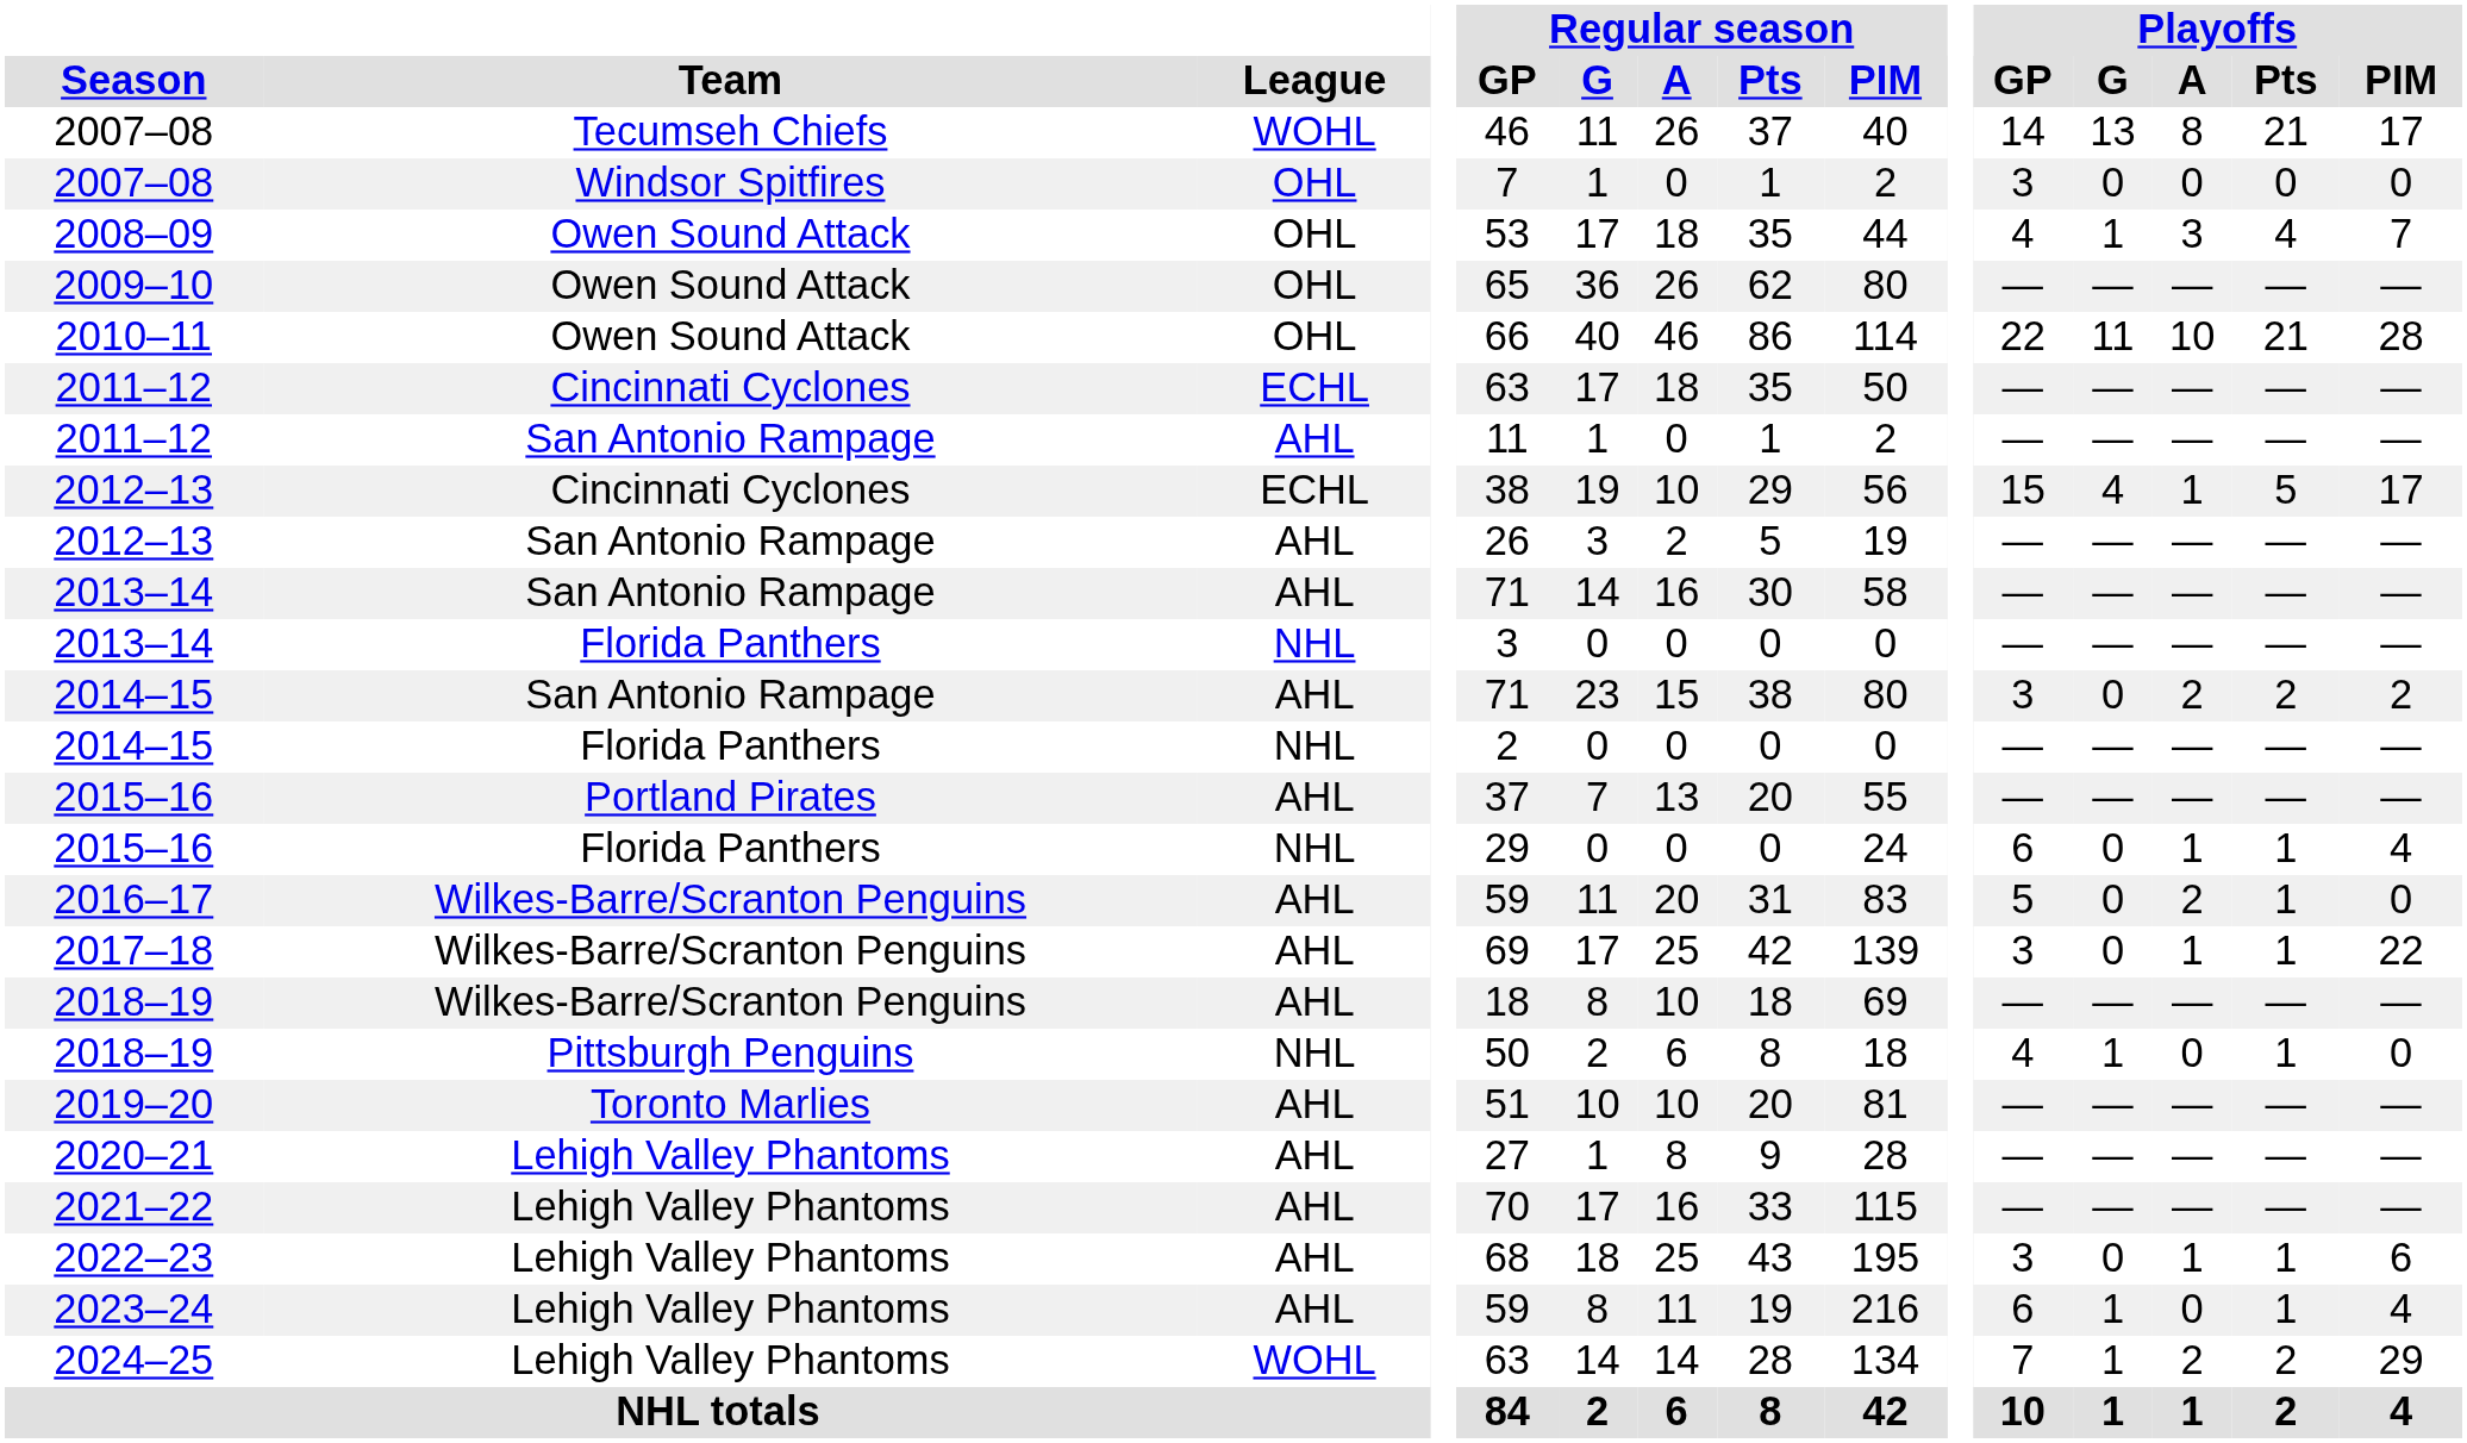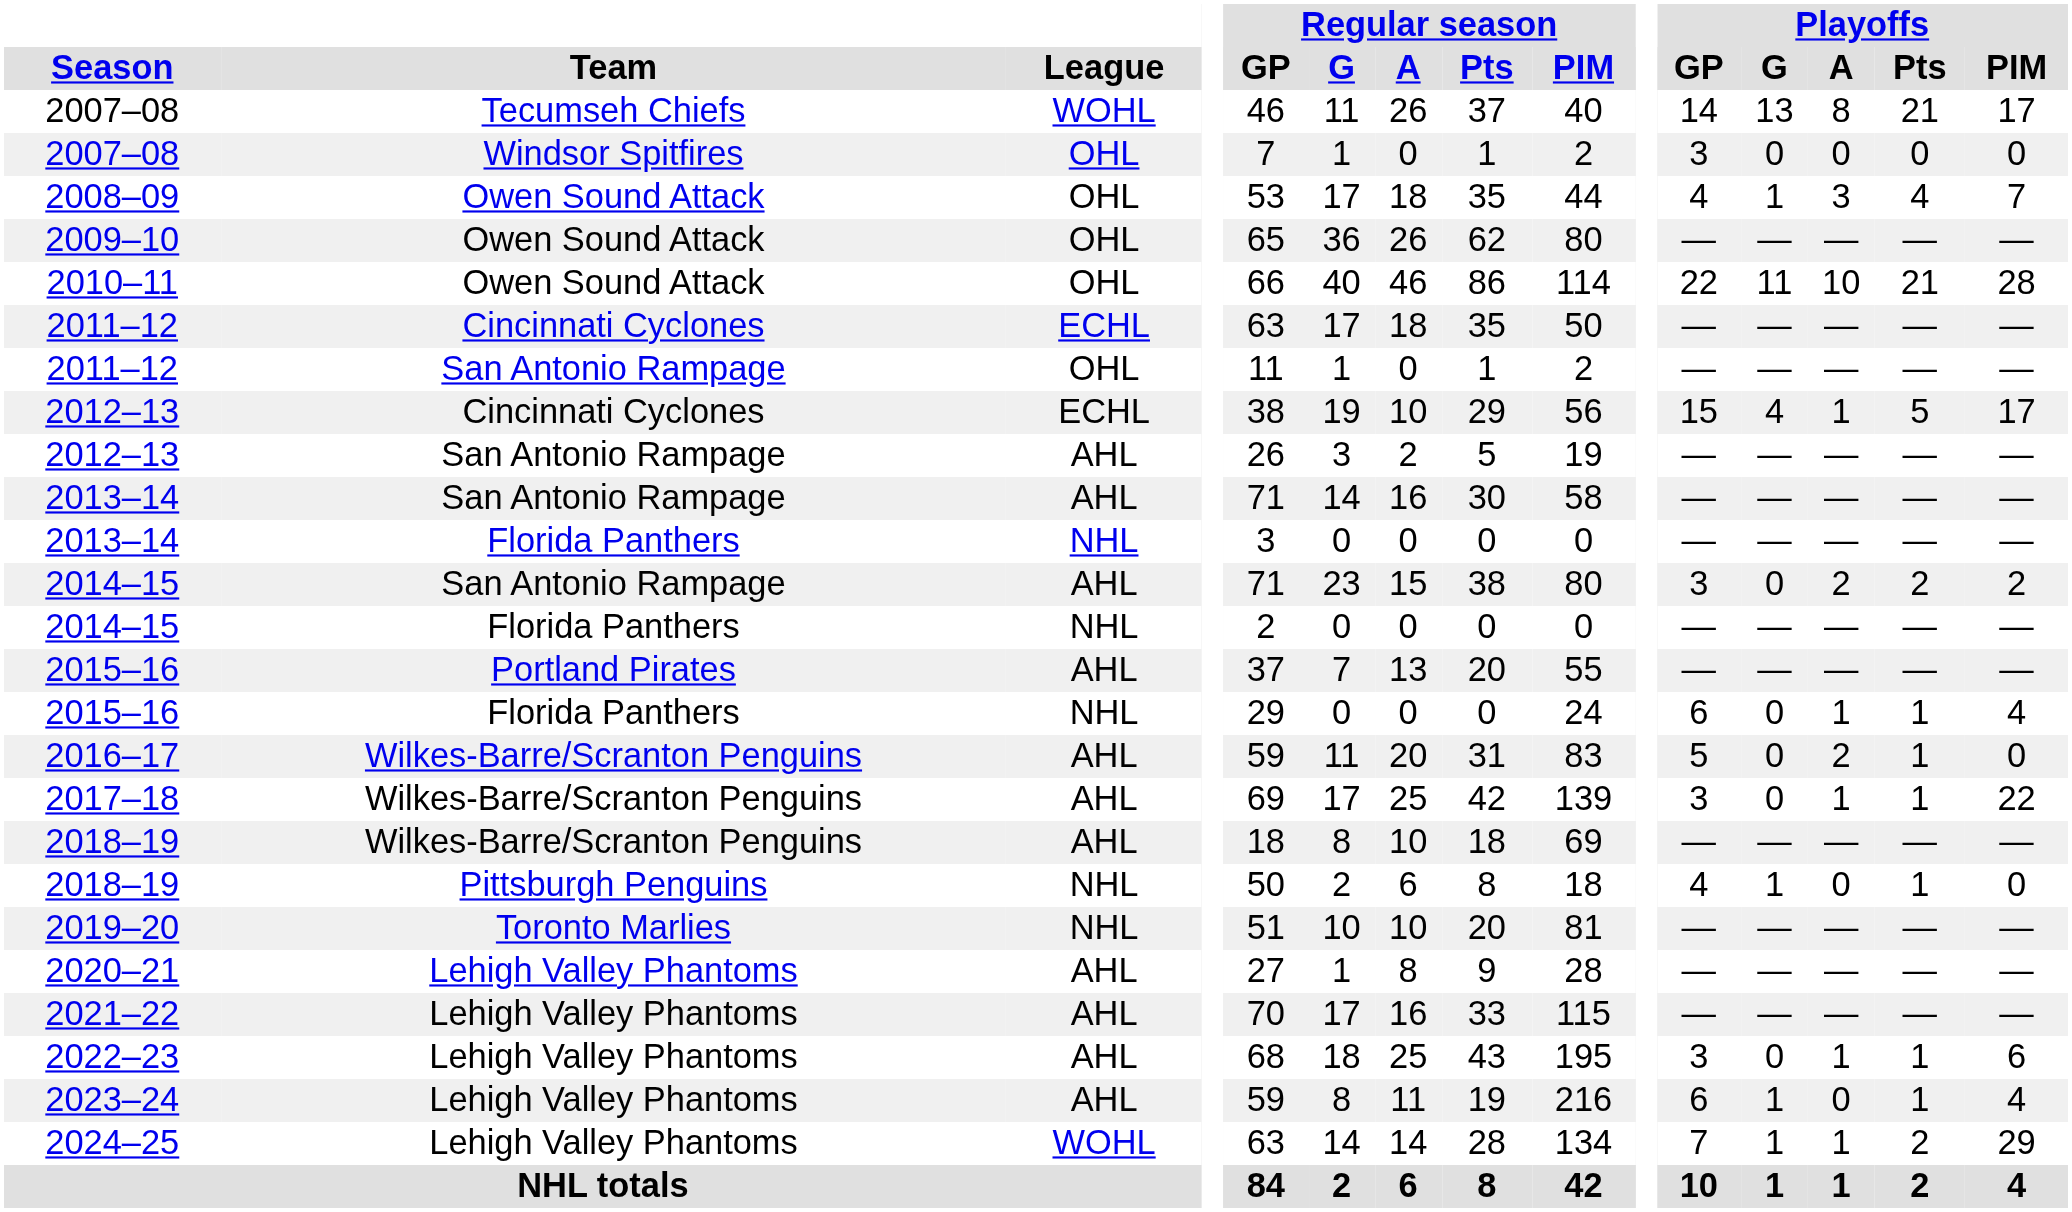2011–12 / San Antonio Rampage | League: AHL -> OHL
2019–20 | League: AHL -> NHL
2024–25 | Playoffs / A: 2 -> 1
